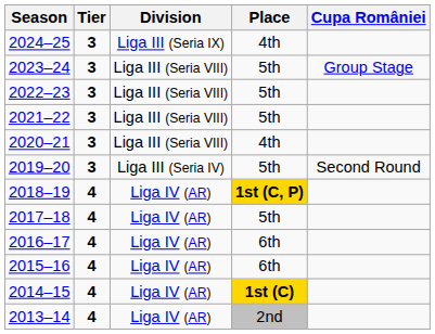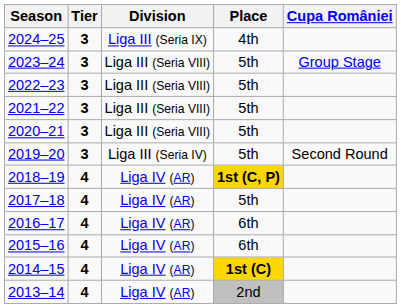2020–21 | Place: 4th -> 5th
